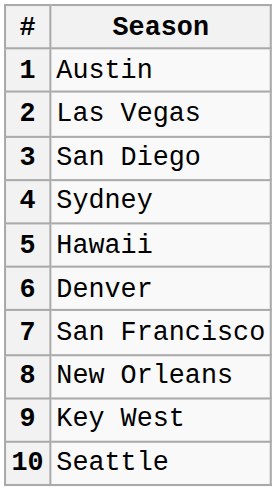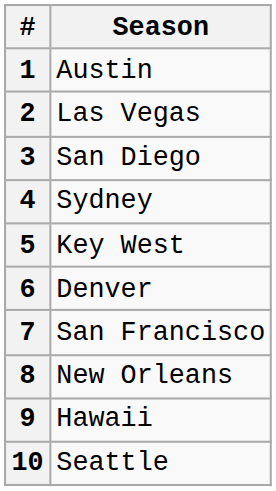5 | Season: Hawaii -> Key West
9 | Season: Key West -> Hawaii
